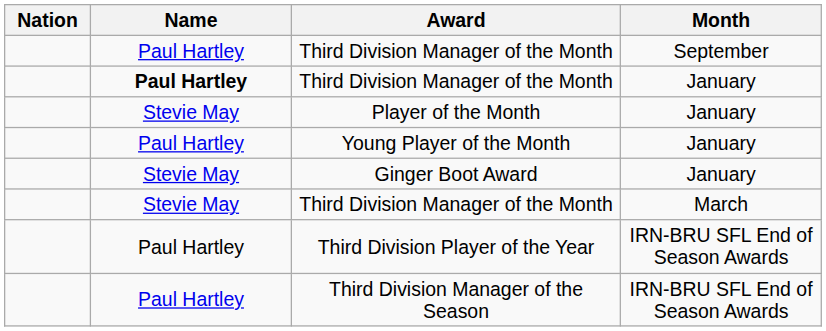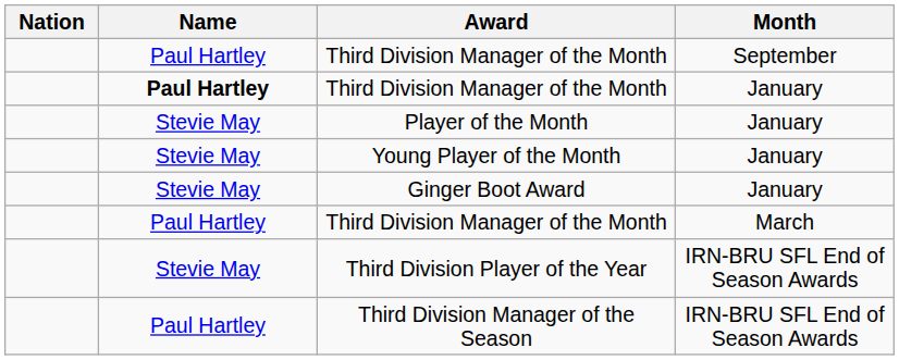Young Player of the Month | Name: Paul Hartley -> Stevie May
Third Division Manager of the Month / March | Name: Stevie May -> Paul Hartley
Third Division Player of the Year | Name: Paul Hartley -> Stevie May
